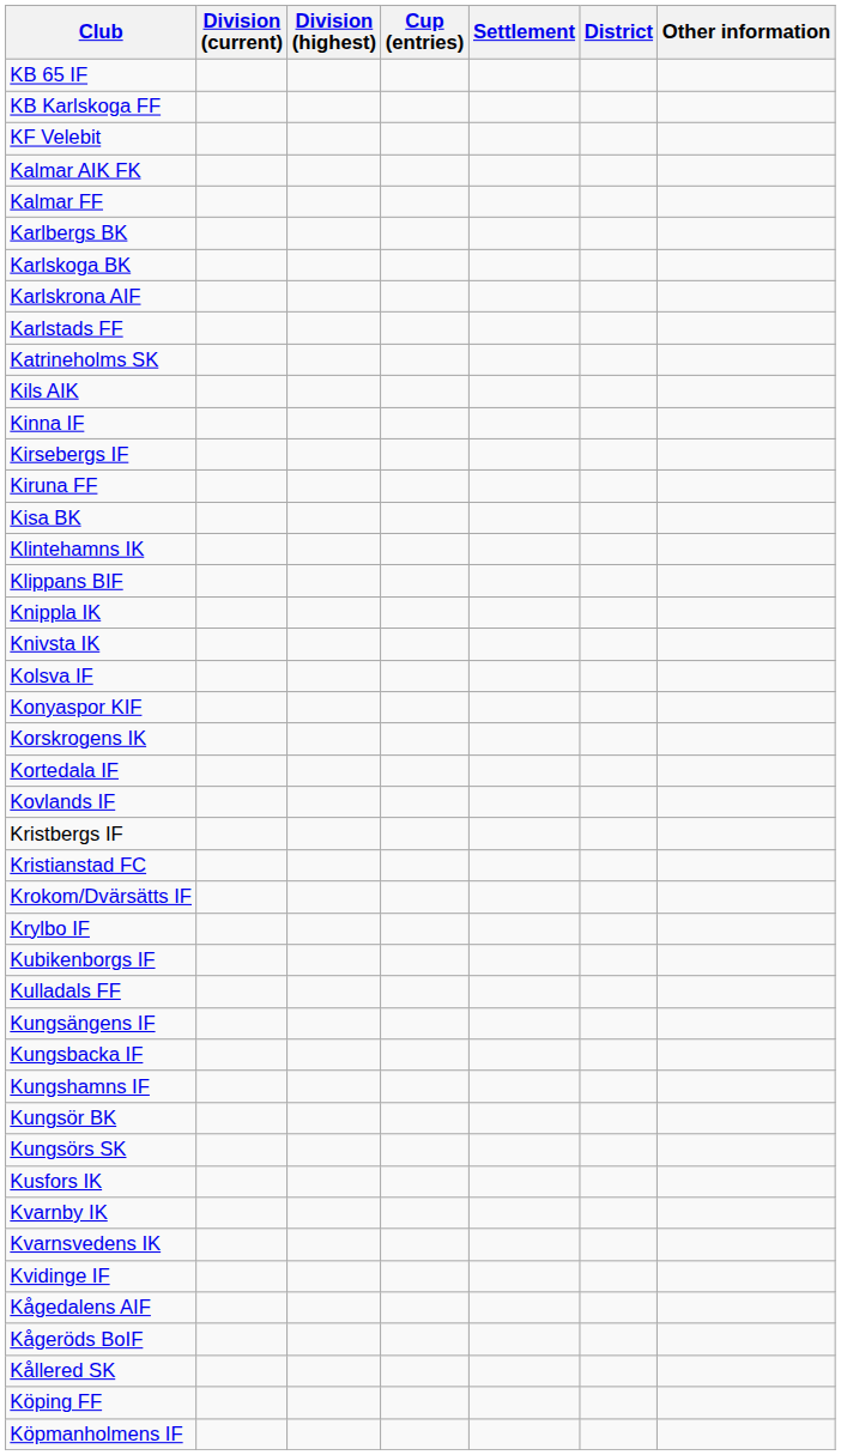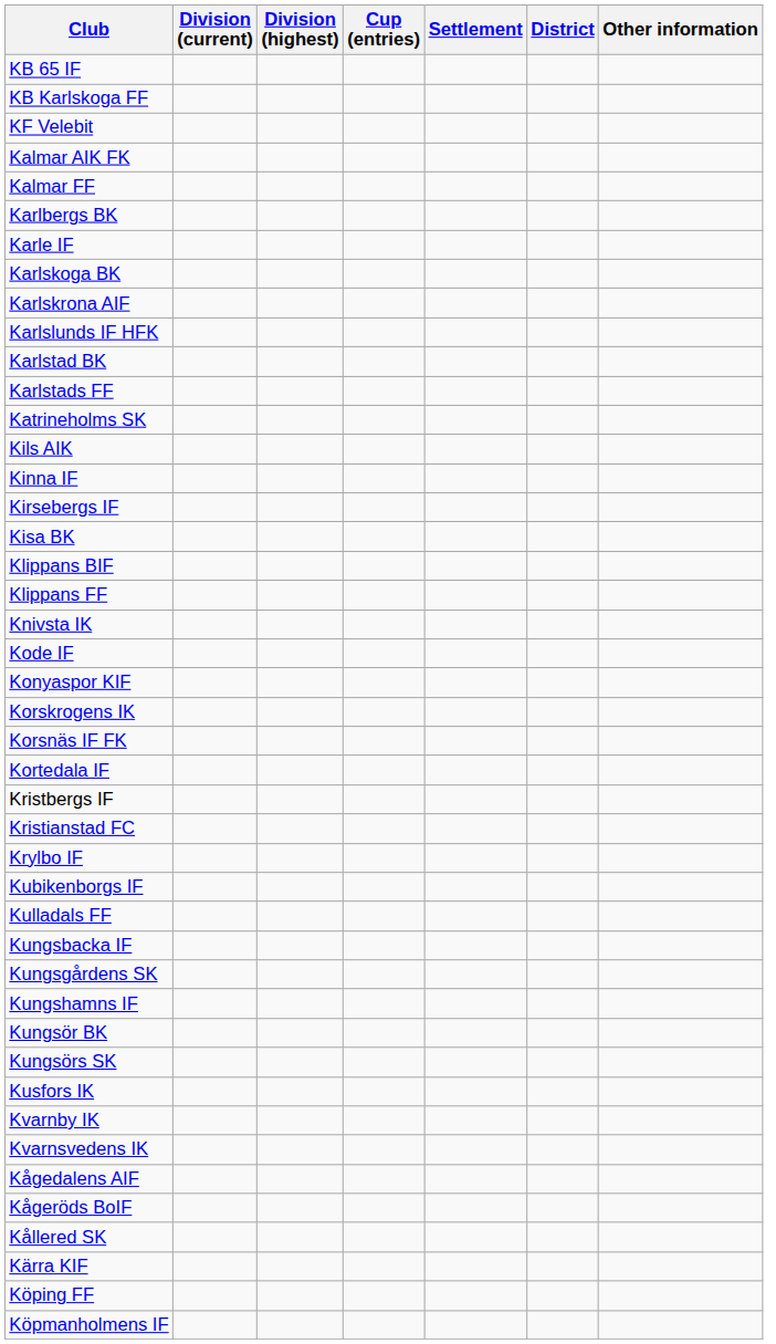+ row: Karle IF
+ row: Karlslunds IF HFK
+ row: Karlstad BK
- row: Kiruna FF
- row: Klintehamns IK
+ row: Klippans FF
- row: Knippla IK
+ row: Kode IF
- row: Kolsva IF
+ row: Korsnäs IF FK
- row: Kovlands IF
- row: Krokom/Dvärsätts IF
- row: Kungsängens IF
+ row: Kungsgårdens SK
- row: Kvidinge IF
+ row: Kärra KIF
